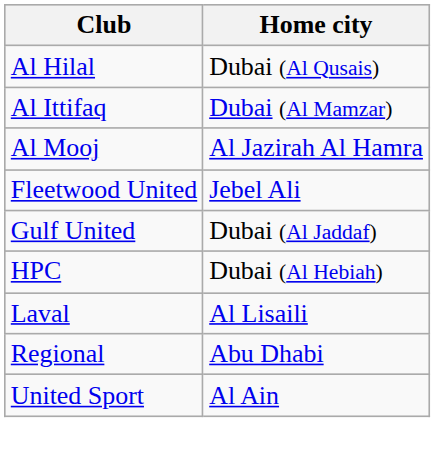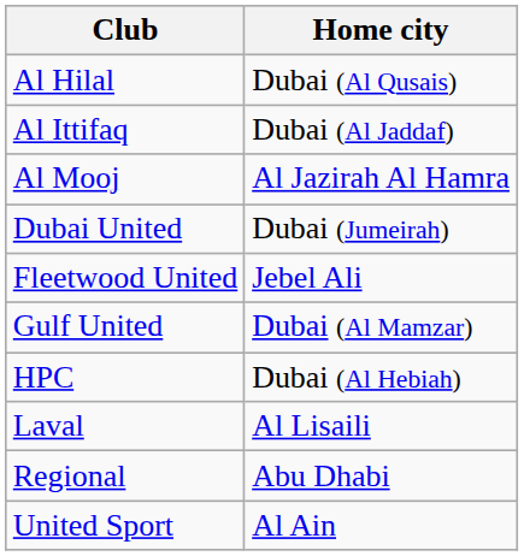Al Ittifaq | Home city: Dubai (Al Mamzar) -> Dubai (Al Jaddaf)
+ row: Dubai United | Dubai (Jumeirah)
Gulf United | Home city: Dubai (Al Jaddaf) -> Dubai (Al Mamzar)
